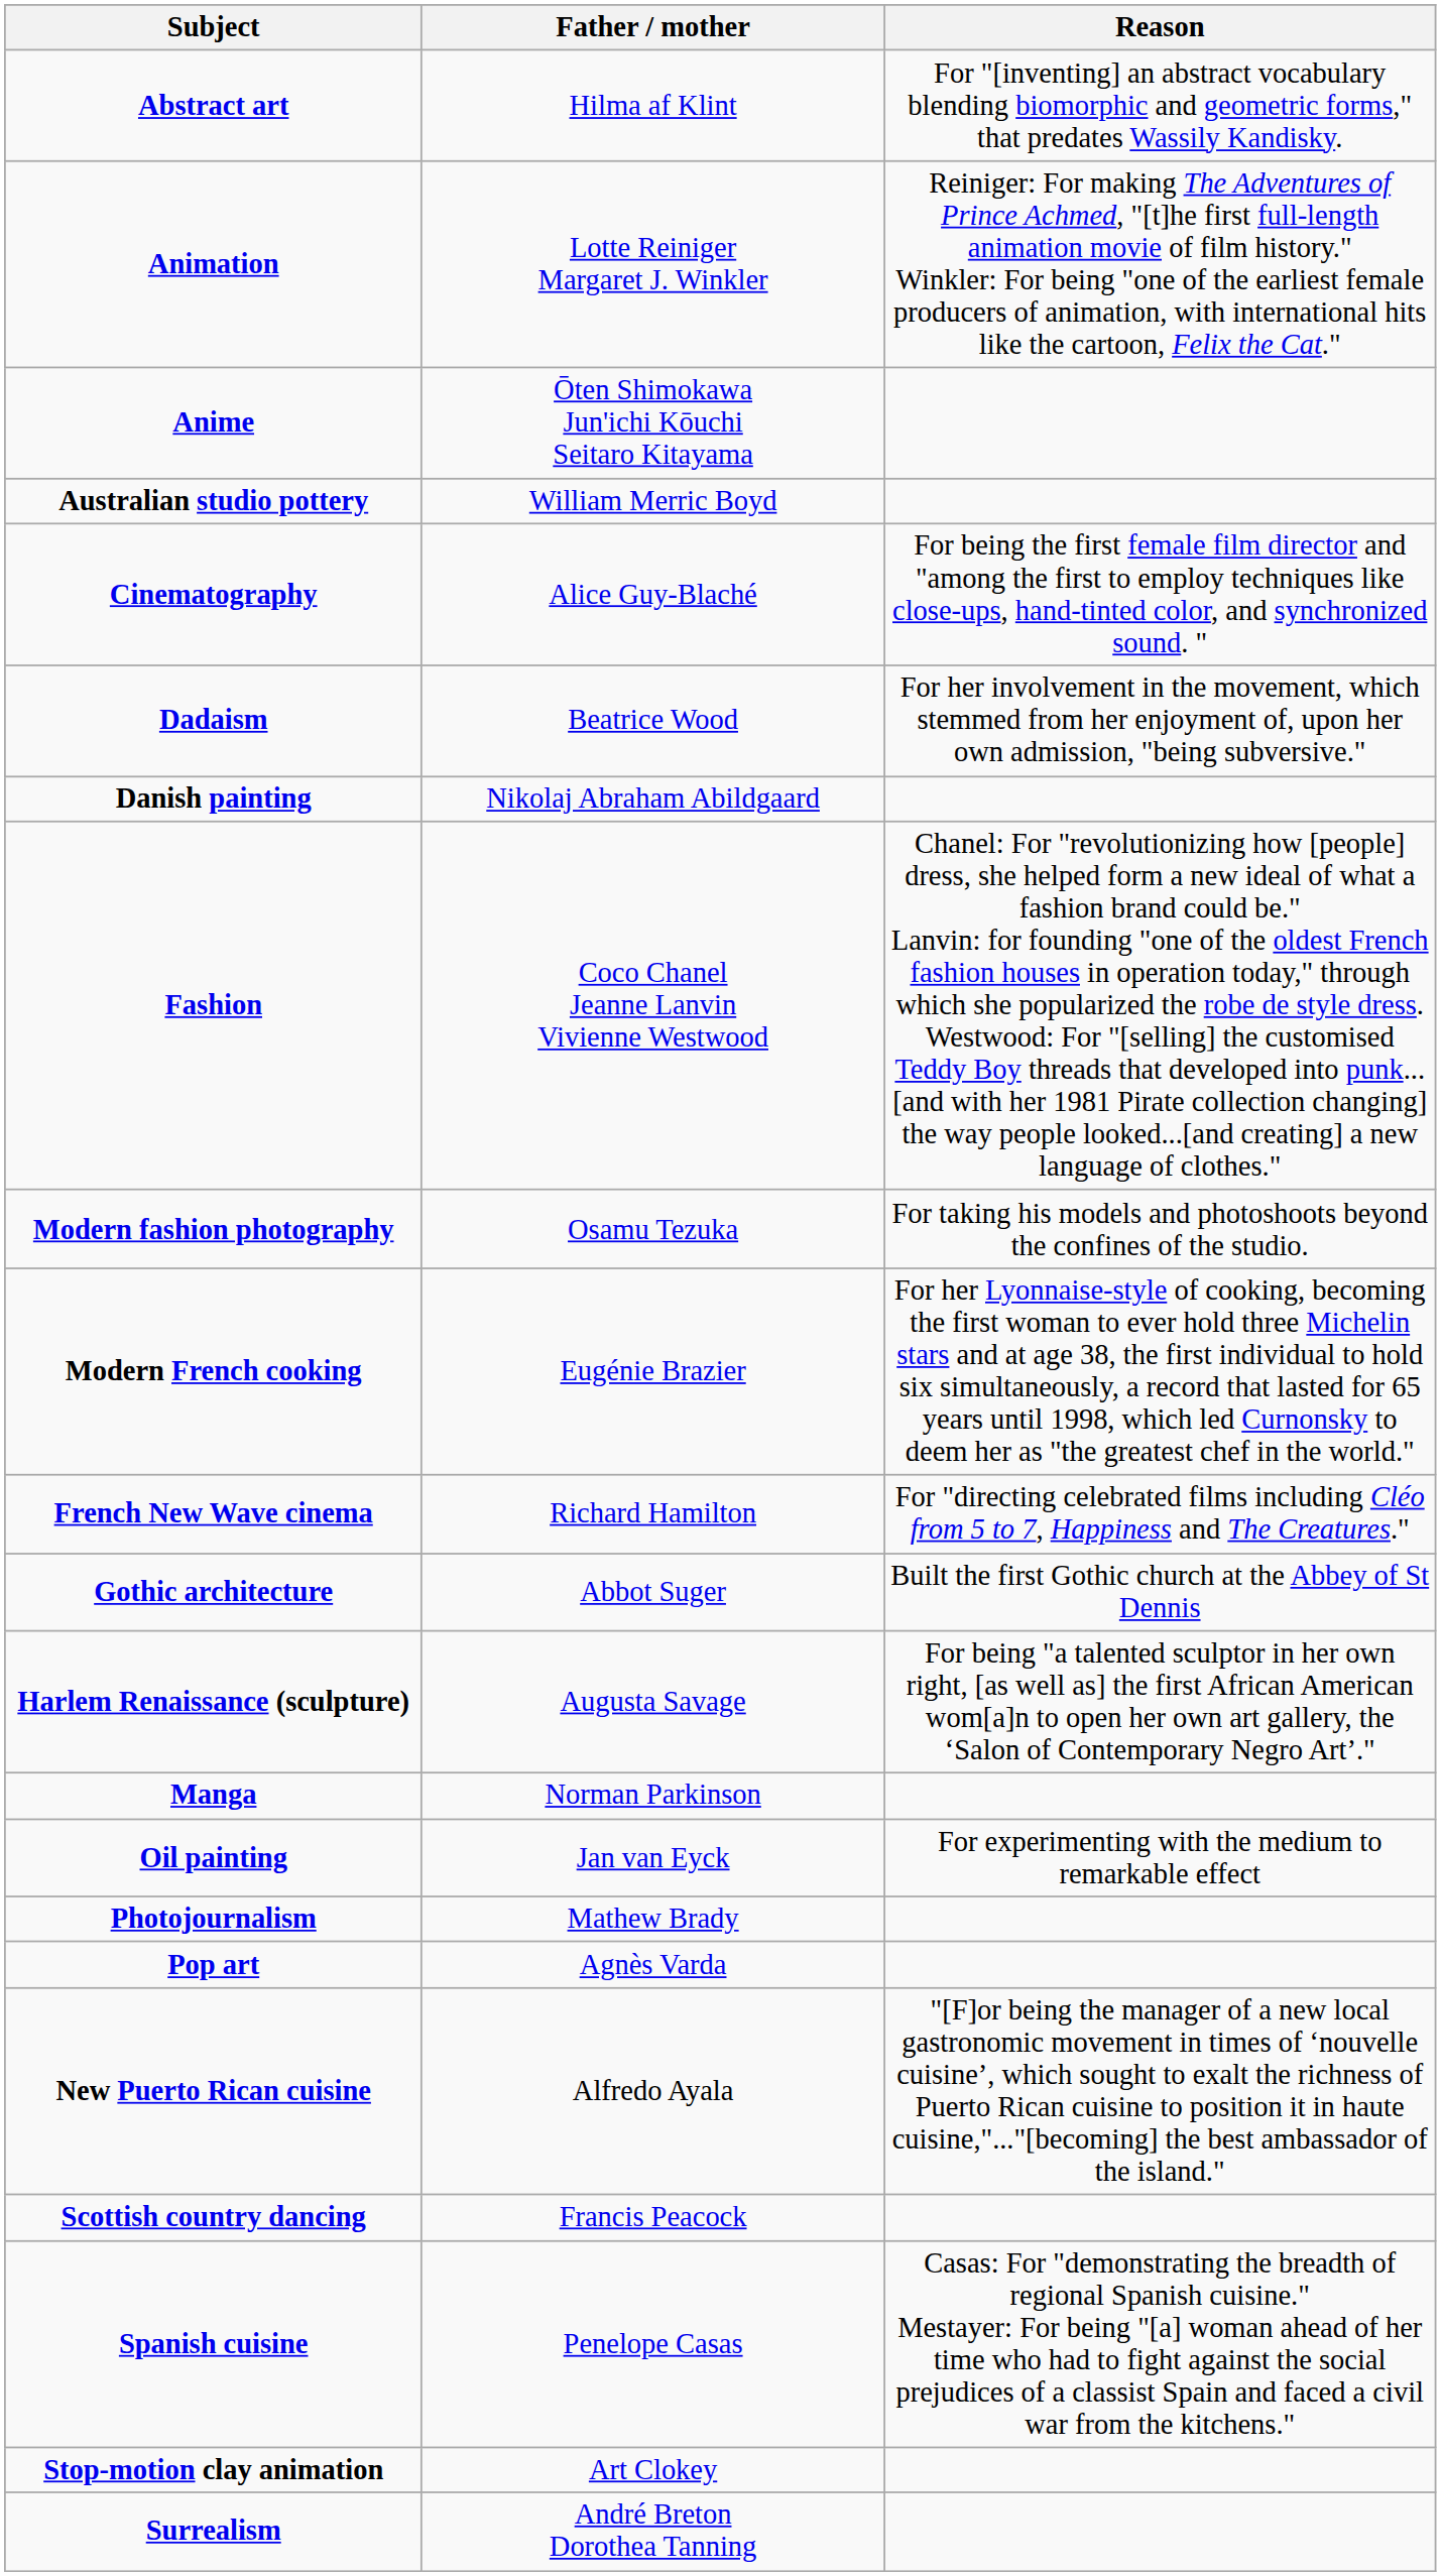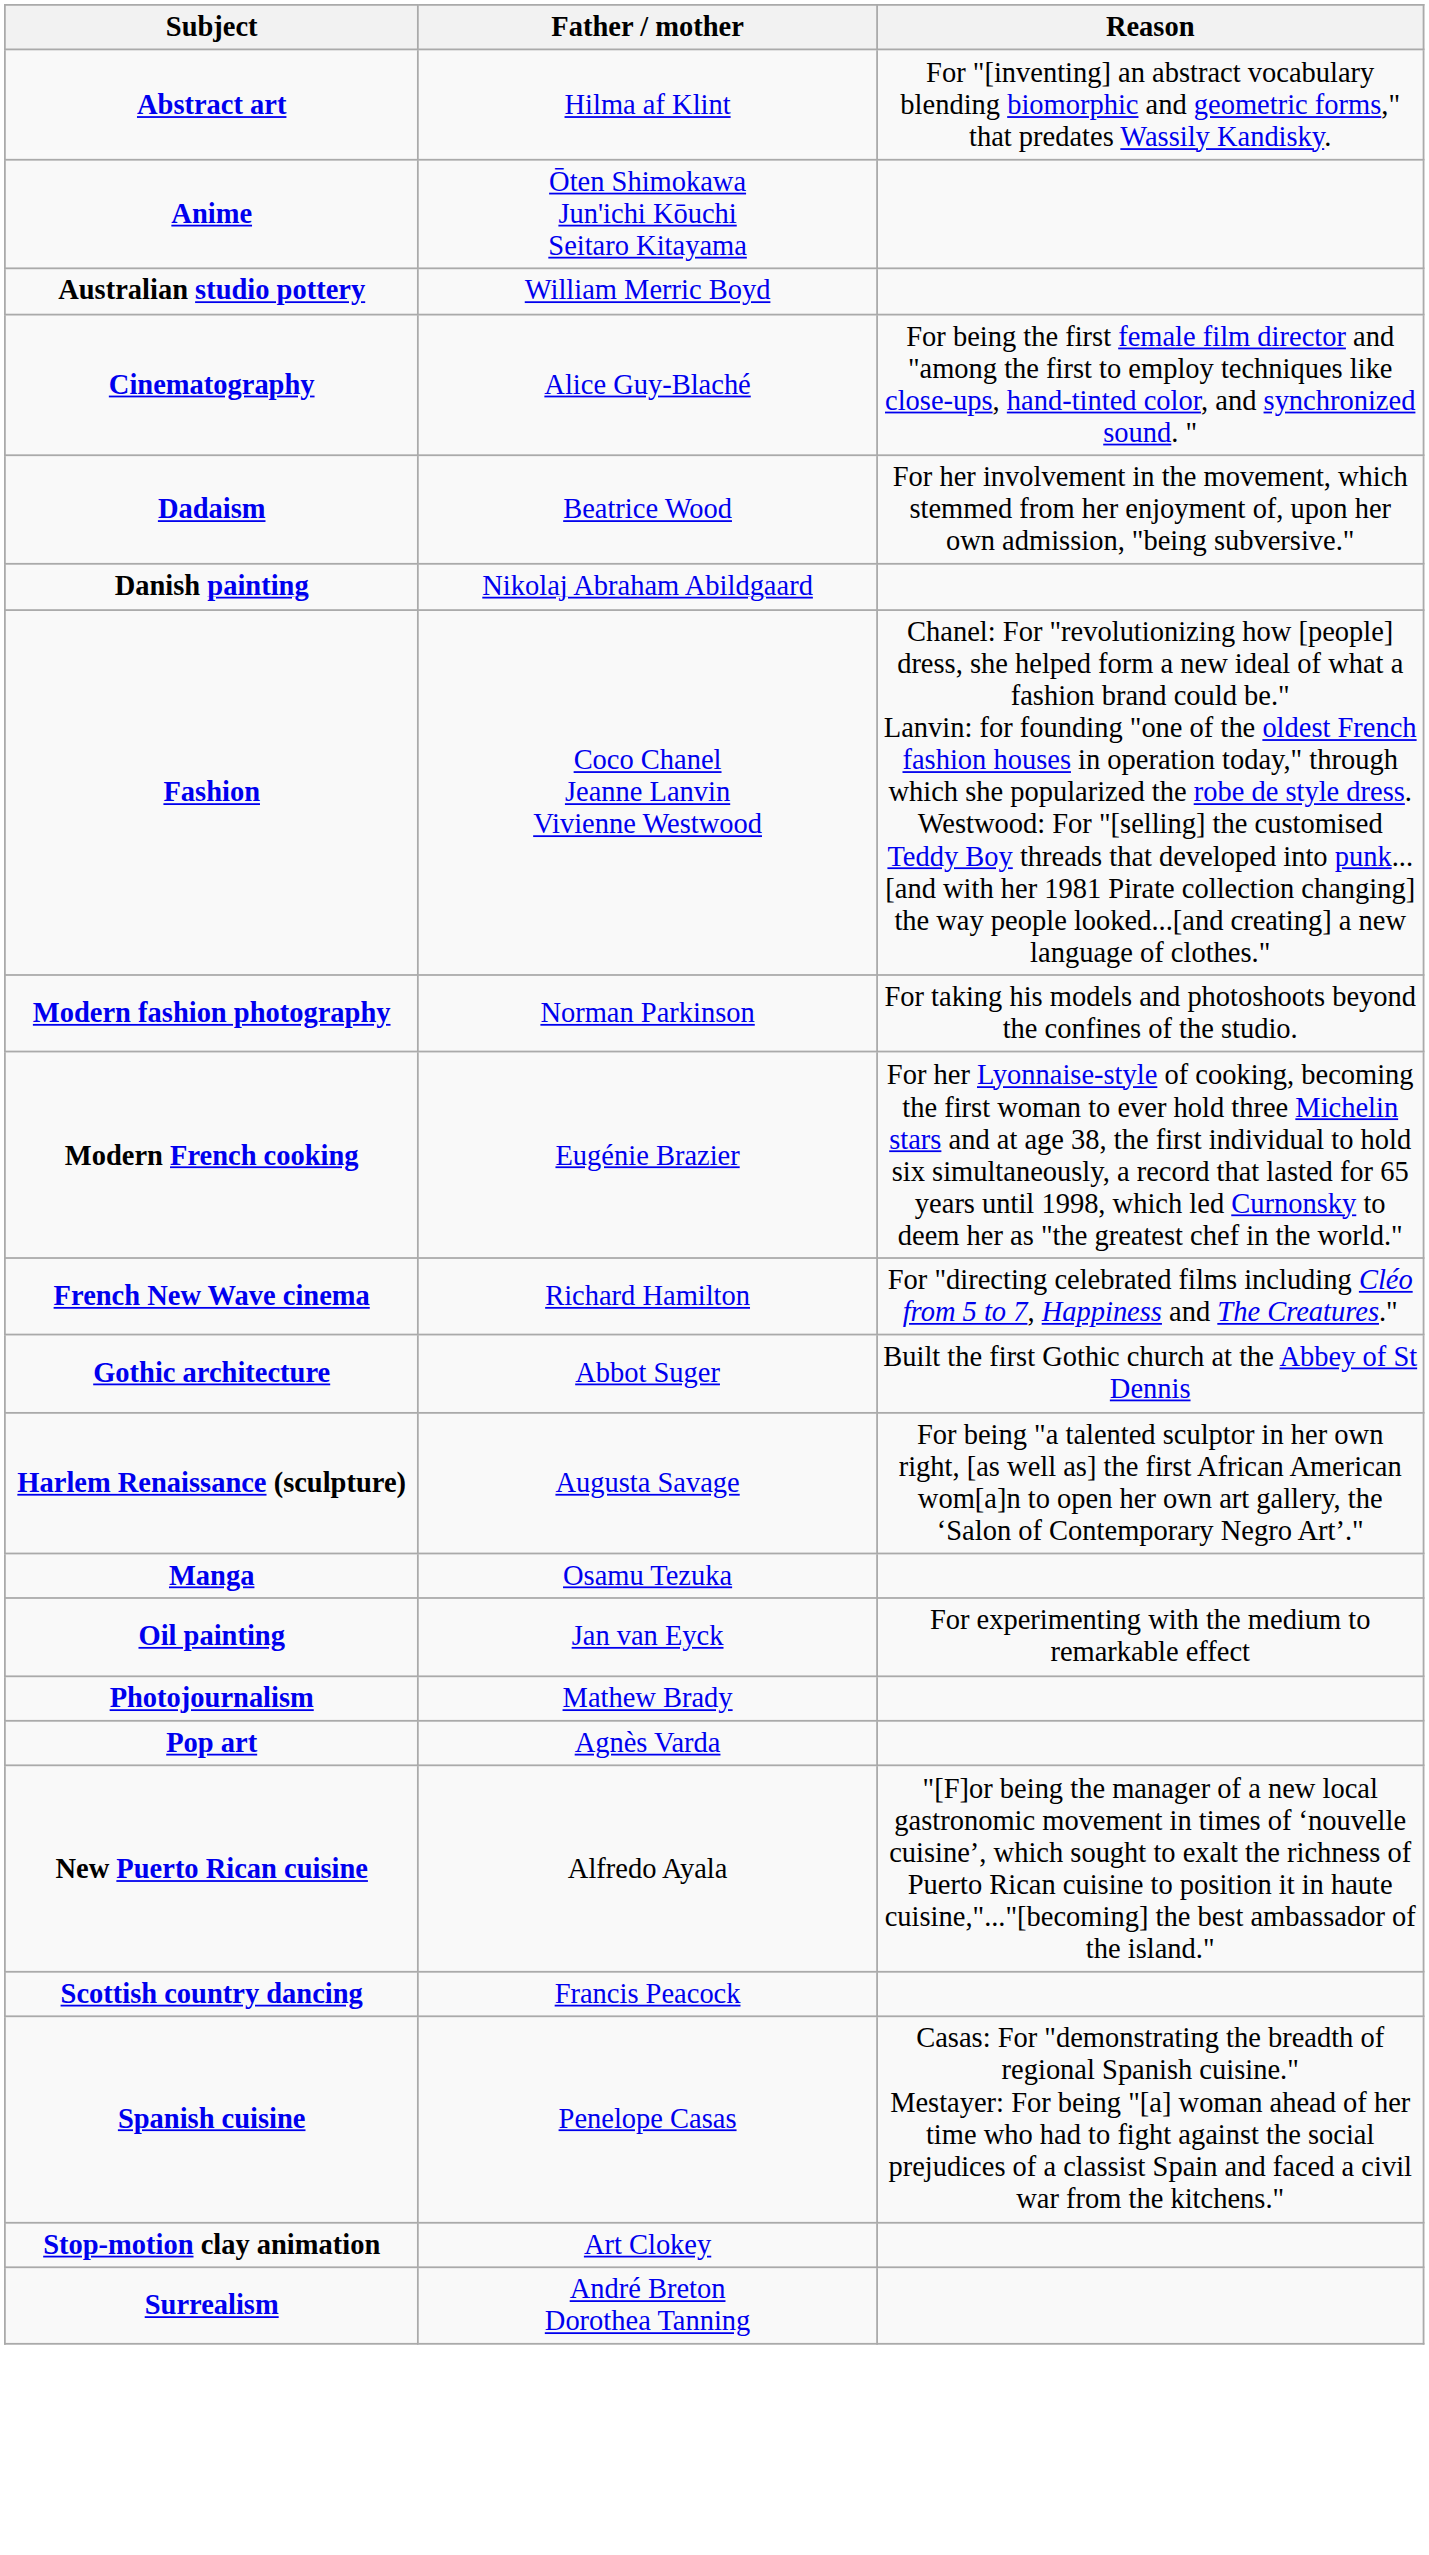- row: Animation | Lotte Reiniger Margaret J. Winkler | Reiniger: For making The Adventures of Prince Achmed, "[t]he first full-length animation movie of film history." Winkler: For being "one of the earliest female producers of animation, with international hits like the cartoon, Felix the Cat."
Modern fashion photography | Father / mother: Osamu Tezuka -> Norman Parkinson
Manga | Father / mother: Norman Parkinson -> Osamu Tezuka
